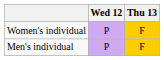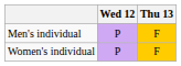rows swapped: Men's individual <-> Women's individual
